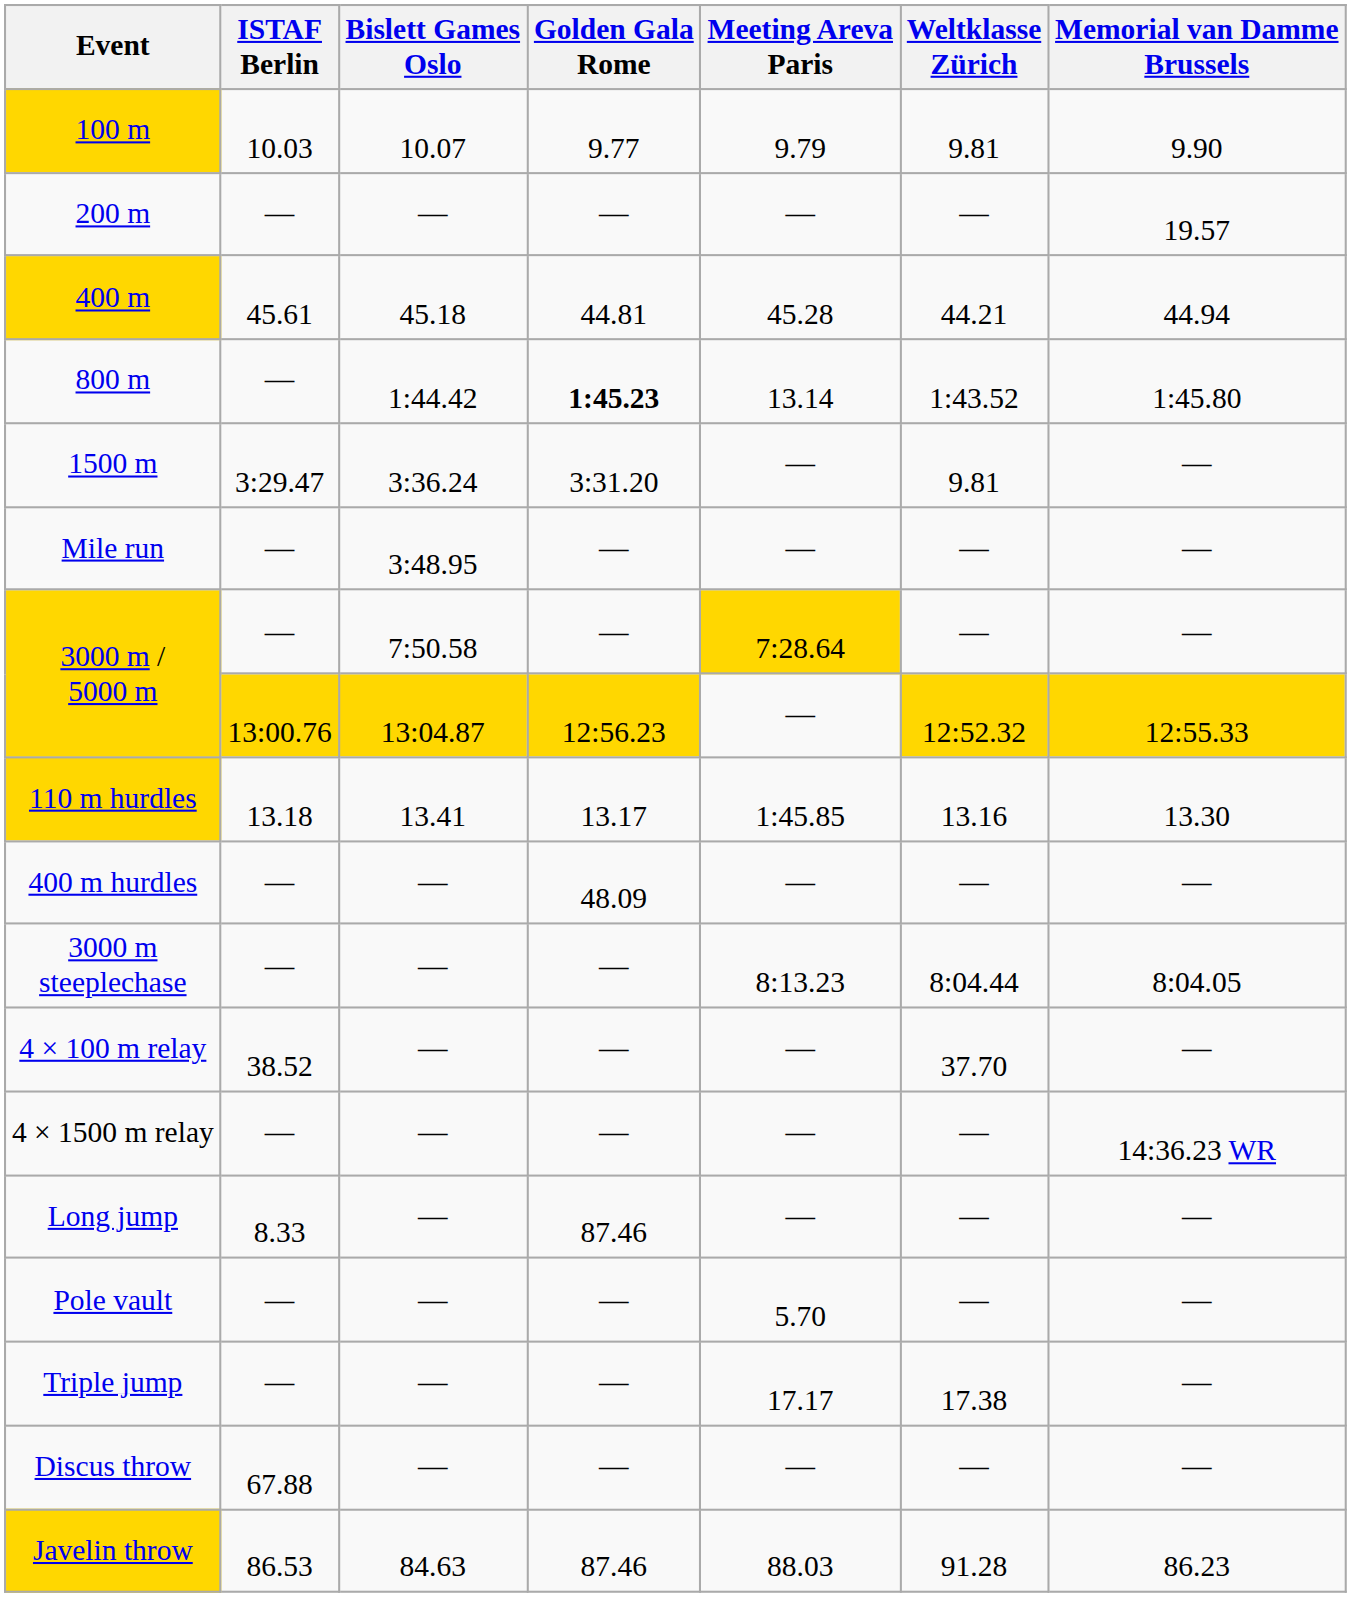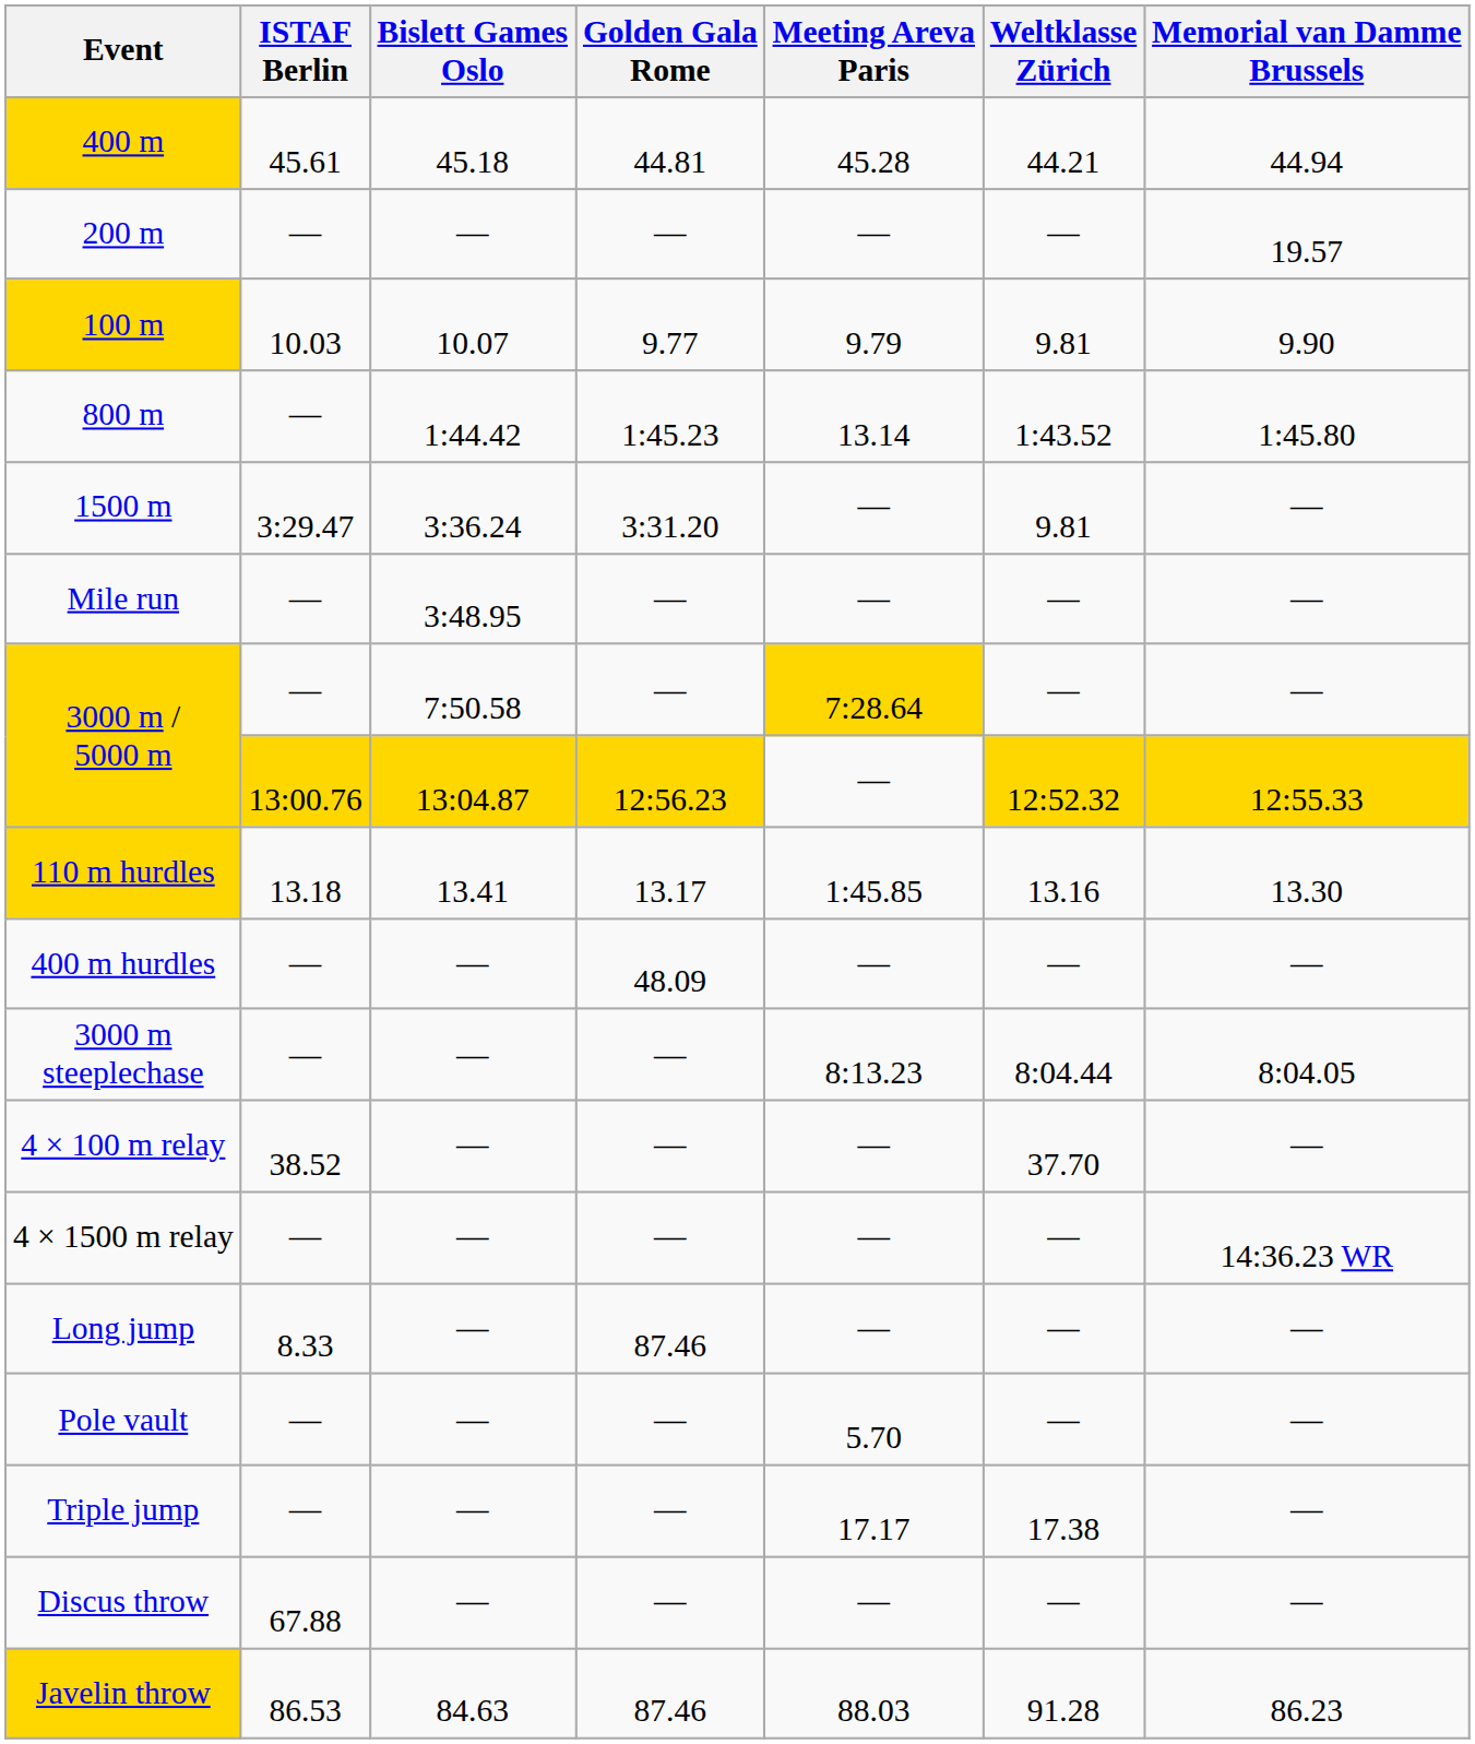rows swapped: 100 m <-> 400 m
800 m | Golden Gala Rome: bold -> normal
